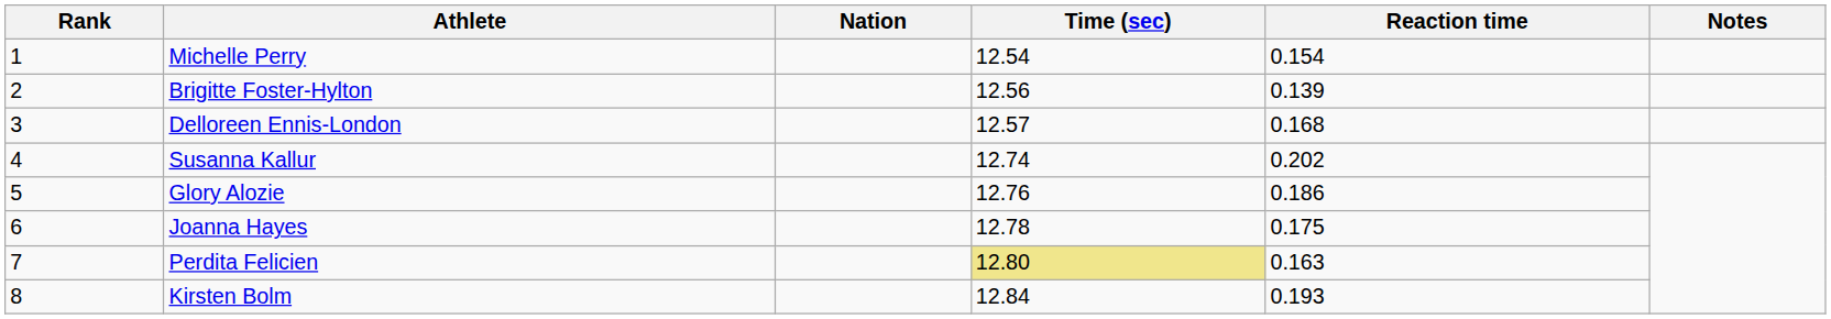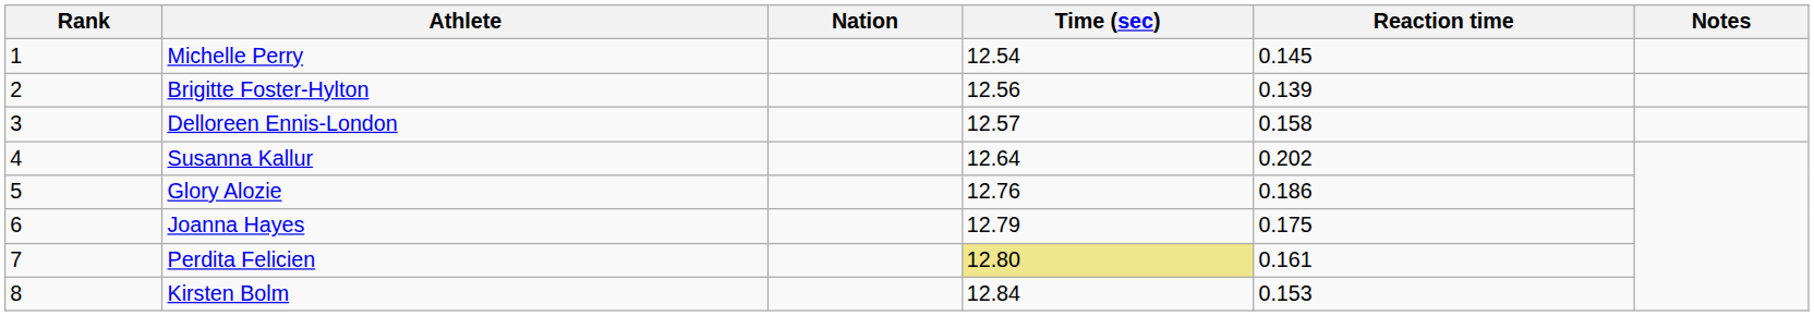Michelle Perry | Reaction time: 0.154 -> 0.145
Delloreen Ennis-London | Reaction time: 0.168 -> 0.158
Susanna Kallur | Time (sec): 12.74 -> 12.64
Joanna Hayes | Time (sec): 12.78 -> 12.79
Perdita Felicien | Reaction time: 0.163 -> 0.161
Kirsten Bolm | Reaction time: 0.193 -> 0.153
